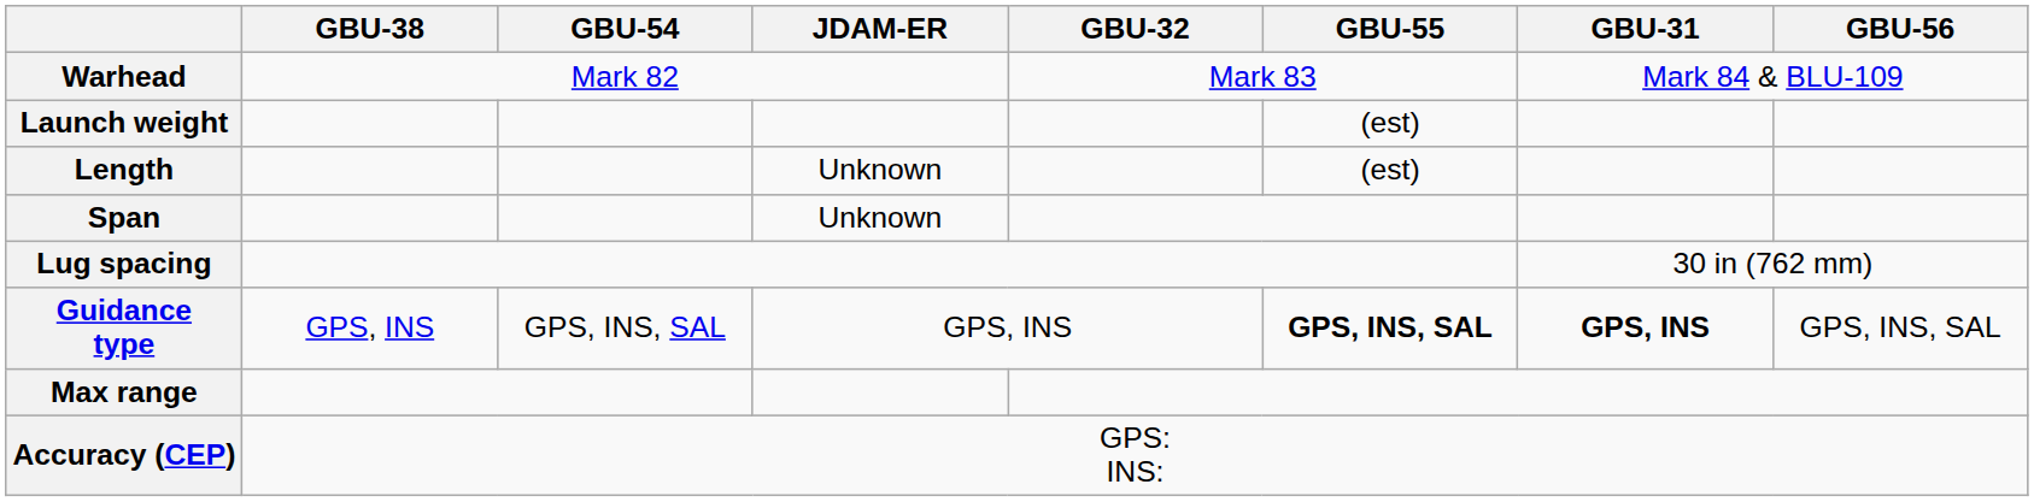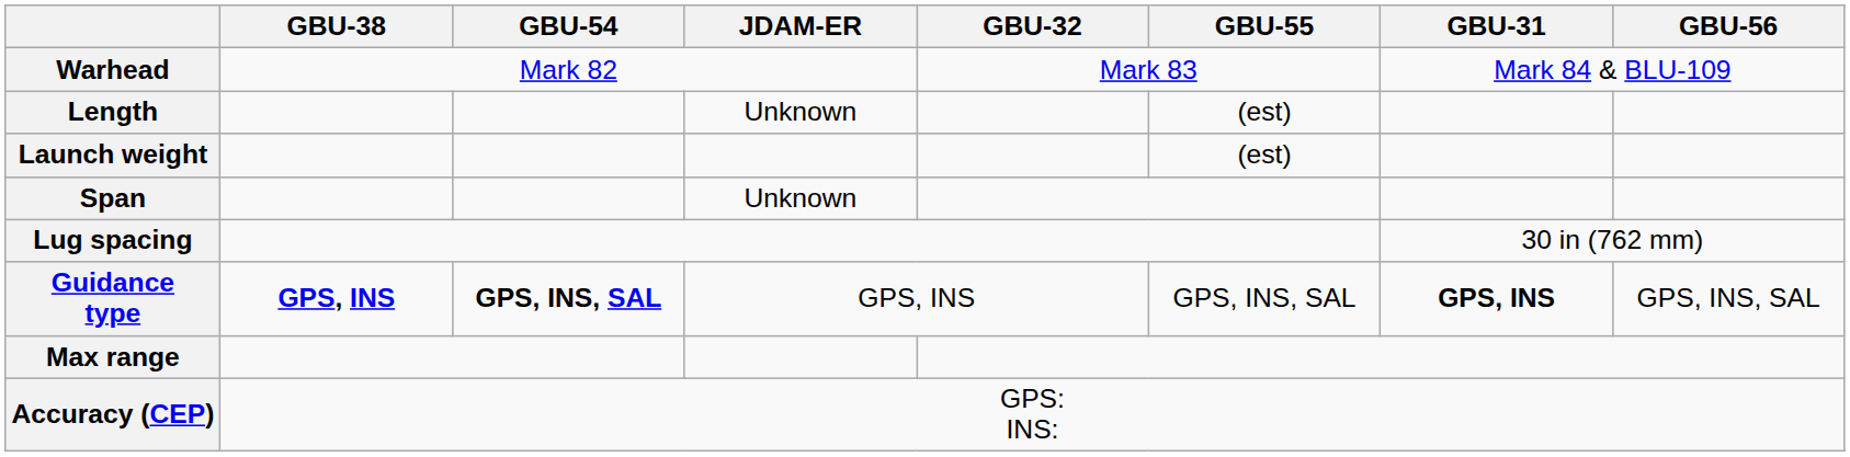rows swapped: Launch weight <-> Length
Guidance type | GBU-38: normal -> bold
Guidance type | GBU-54: normal -> bold
Guidance type | GBU-55: bold -> normal
